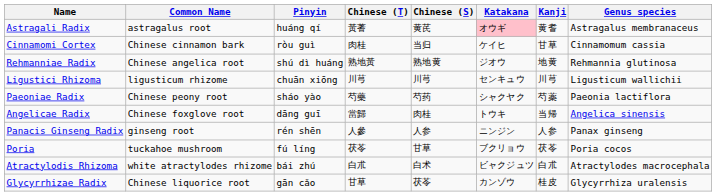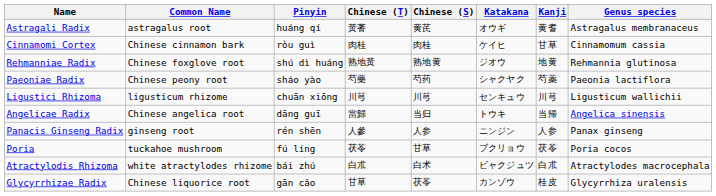Astragali Radix | Katakana: pink background -> no background
Cinnamomi Cortex | Chinese (S): 当归 -> 肉桂
Rehmanniae Radix | Common Name: Chinese angelica root -> Chinese foxglove root
rows swapped: Paeoniae Radix <-> Ligustici Rhizoma
Angelicae Radix | Common Name: Chinese foxglove root -> Chinese angelica root
Angelicae Radix | Chinese (S): 肉桂 -> 当归
